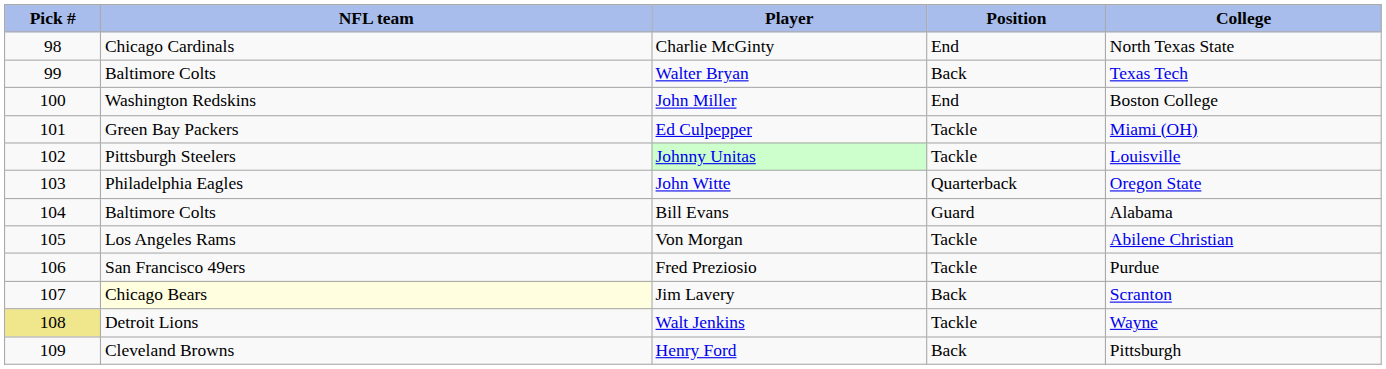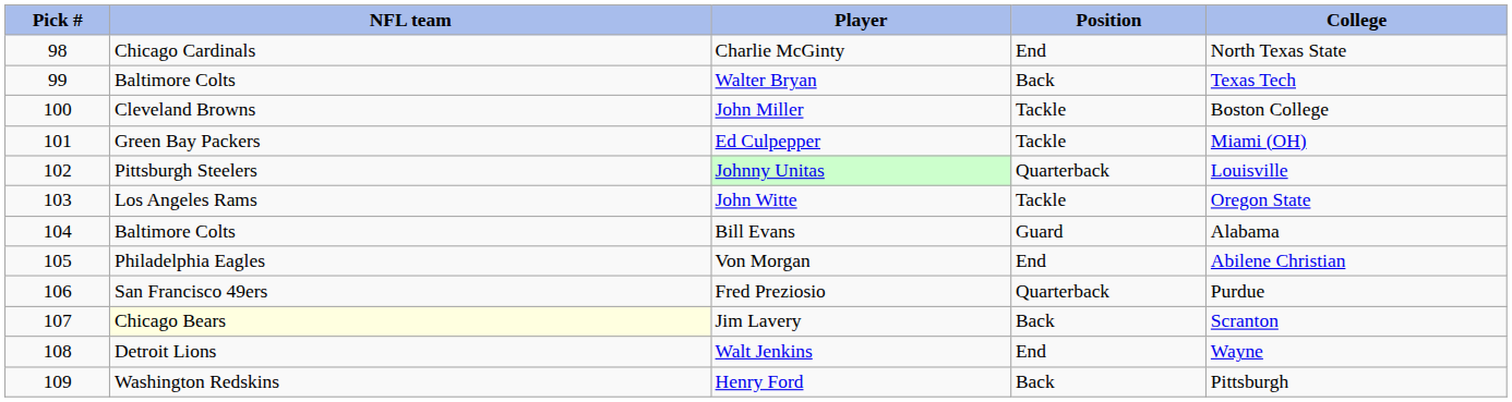John Miller | NFL team: Washington Redskins -> Cleveland Browns
John Miller | Position: End -> Tackle
Johnny Unitas | Position: Tackle -> Quarterback
John Witte | NFL team: Philadelphia Eagles -> Los Angeles Rams
John Witte | Position: Quarterback -> Tackle
Von Morgan | NFL team: Los Angeles Rams -> Philadelphia Eagles
Von Morgan | Position: Tackle -> End
Fred Preziosio | Position: Tackle -> Quarterback
Walt Jenkins | Pick #: khaki background -> no background
Walt Jenkins | Position: Tackle -> End
Henry Ford | NFL team: Cleveland Browns -> Washington Redskins
